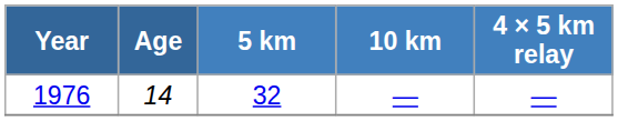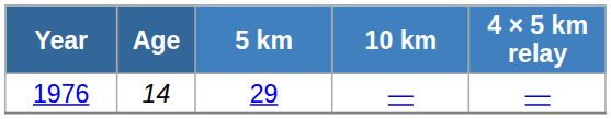1976 | 5 km: 32 -> 29
